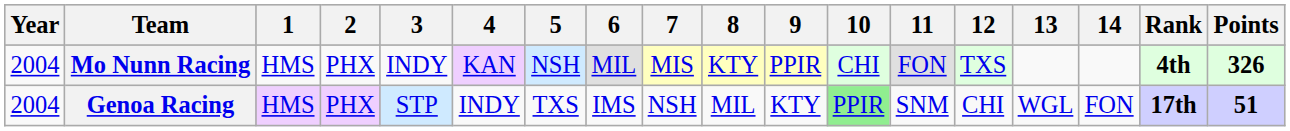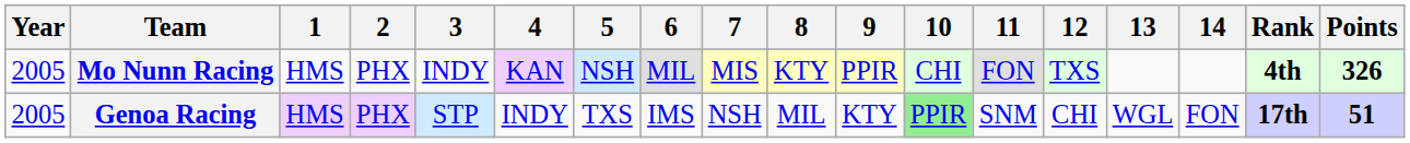Mo Nunn Racing | Year: 2004 -> 2005
Genoa Racing | Year: 2004 -> 2005
